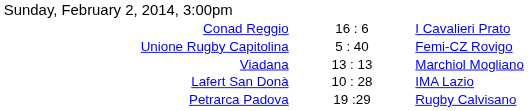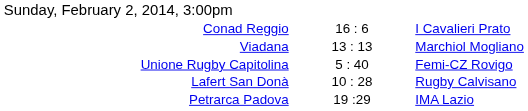rows swapped: Viadana <-> Unione Rugby Capitolina
Lafert San Donà | column 3: IMA Lazio -> Rugby Calvisano
Petrarca Padova | column 3: Rugby Calvisano -> IMA Lazio
